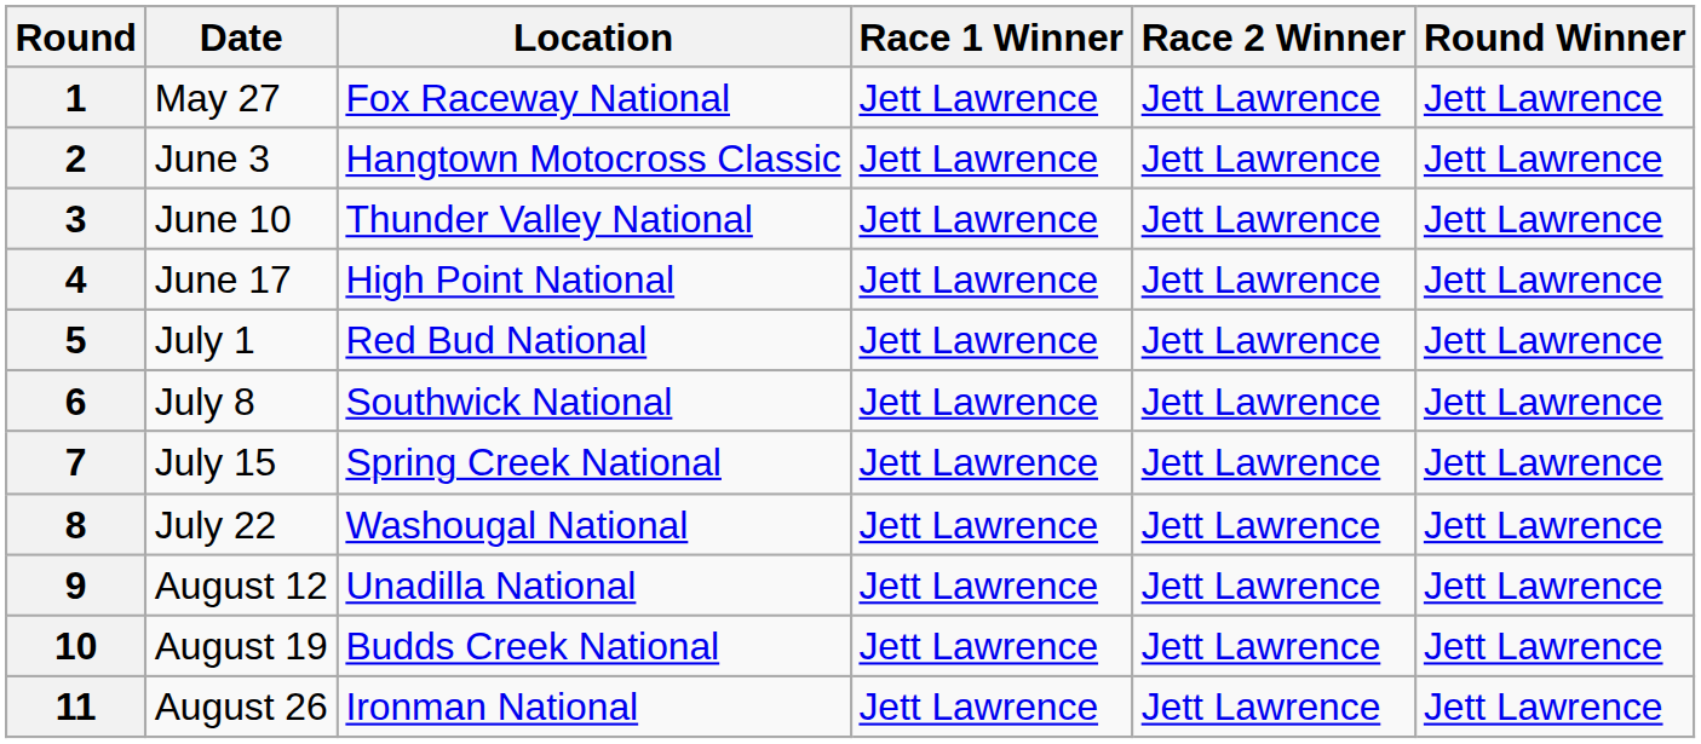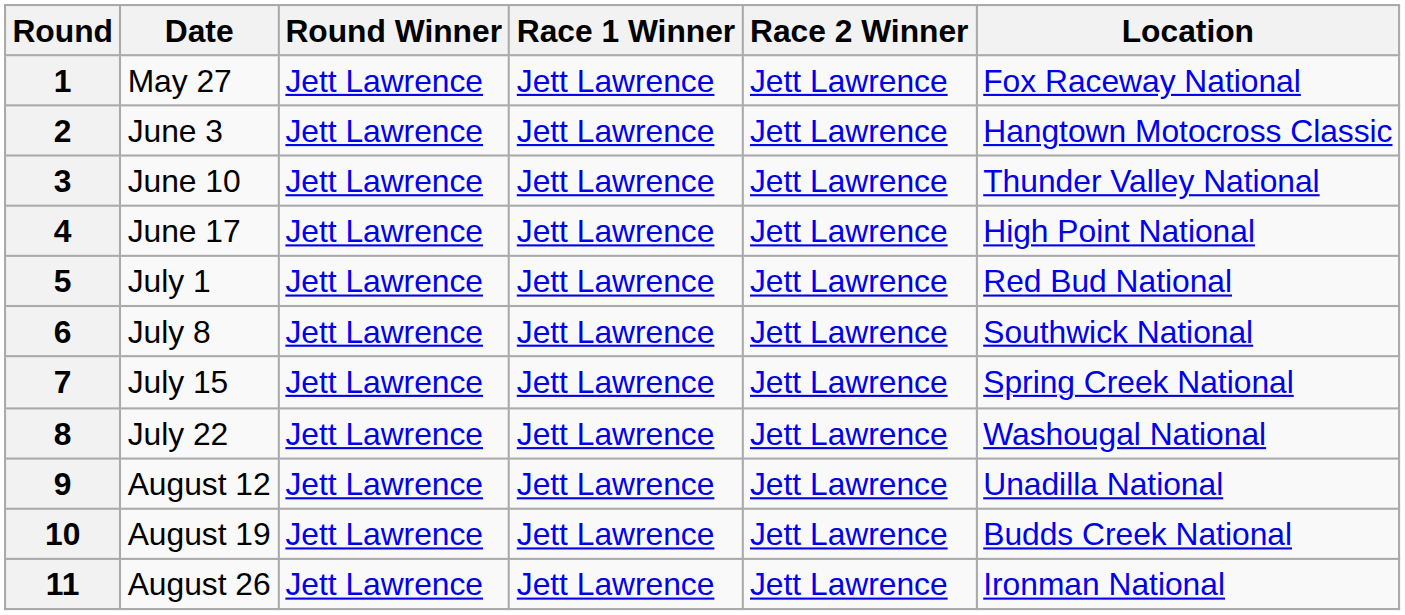columns swapped: Location <-> Round Winner
